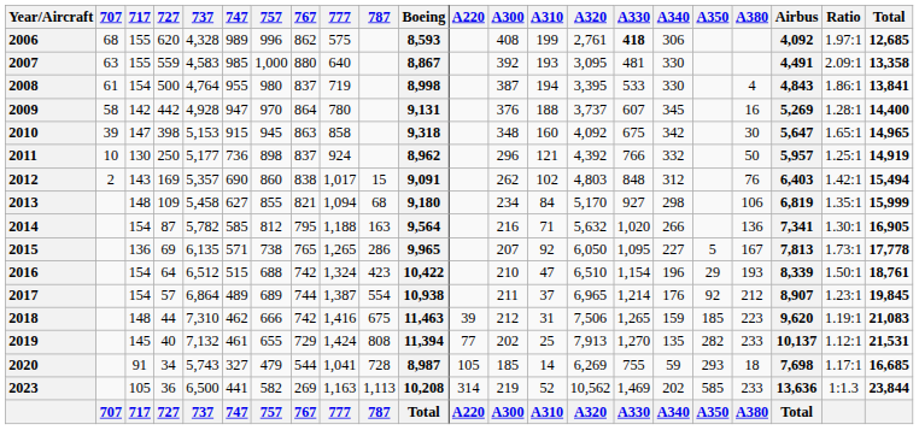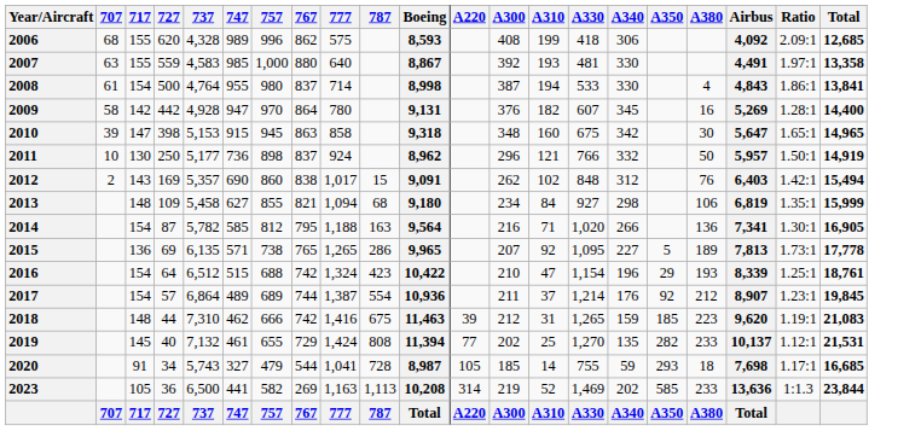- column: A320 | 2,761 | 3,095 | 3,395 | 3,737 | 4,092 | 4,392 | 4,803 | 5,170 | 5,632 | 6,050 | 6,510 | 6,965 | 7,506 | 7,913 | 6,269 | 10,562 | A320
2006 | A330: bold -> normal
2006 | Ratio: 1.97:1 -> 2.09:1
2007 | Ratio: 2.09:1 -> 1.97:1
2008 | 777: 719 -> 714
2009 | A310: 188 -> 182
2011 | Ratio: 1.25:1 -> 1.50:1
2015 | A380: 167 -> 189
2016 | Ratio: 1.50:1 -> 1.25:1
2017 | Boeing: 10,938 -> 10,936
